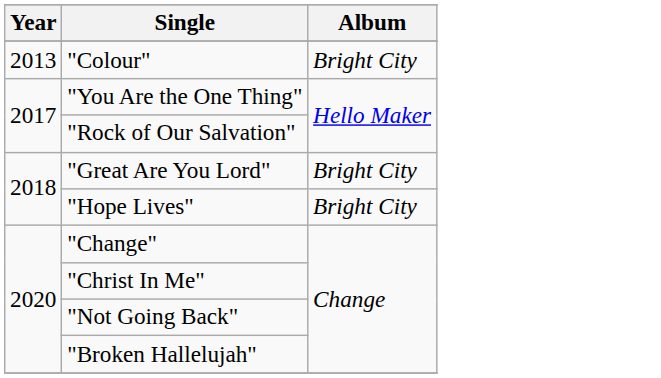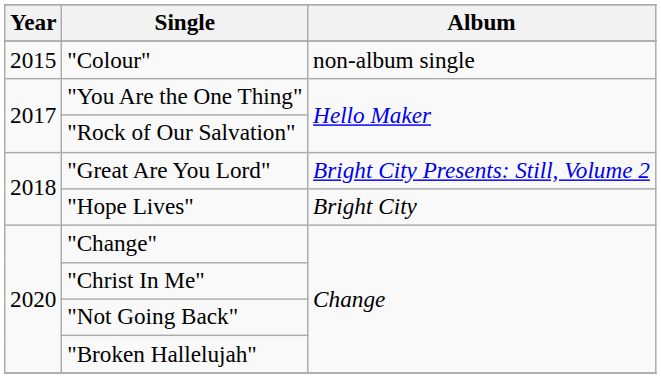"Colour" | Year: 2013 -> 2015
"Colour" | Album: Bright City -> non-album single
"Great Are You Lord" | Album: Bright City -> Bright City Presents: Still, Volume 2
